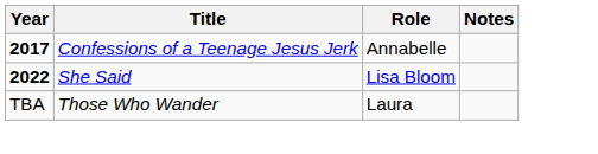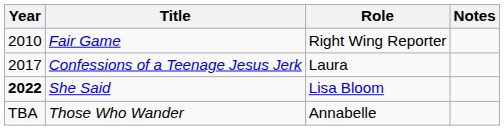+ row: 2010 | Fair Game | Right Wing Reporter
Confessions of a Teenage Jesus Jerk | Year: bold -> normal
Confessions of a Teenage Jesus Jerk | Role: Annabelle -> Laura
Those Who Wander | Role: Laura -> Annabelle
